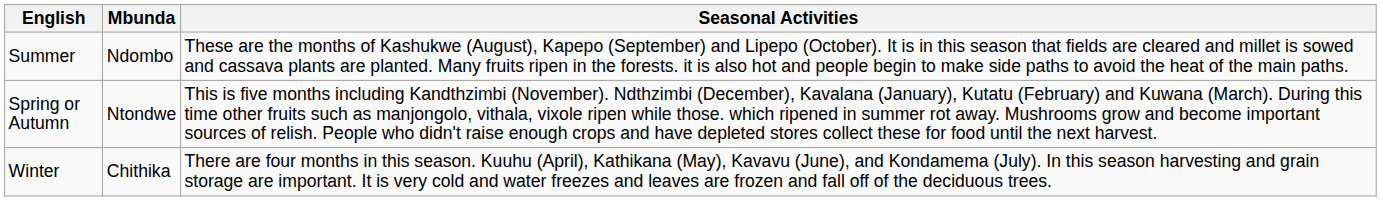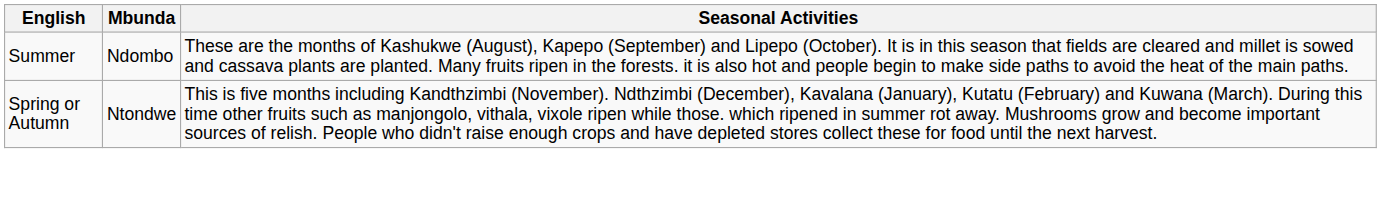- row: Winter | Chithika | There are four months in this season. Kuuhu (April), Kathikana (May), Kavavu (June), and Kondamema (July). In this season harvesting and grain storage are important. It is very cold and water freezes and leaves are frozen and fall off of the deciduous trees.
